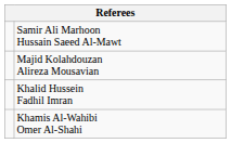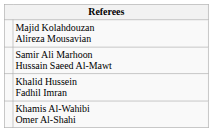rows swapped: Samir Ali Marhoon Hussain Saeed Al-Mawt <-> Majid Kolahdouzan Alireza Mousavian
